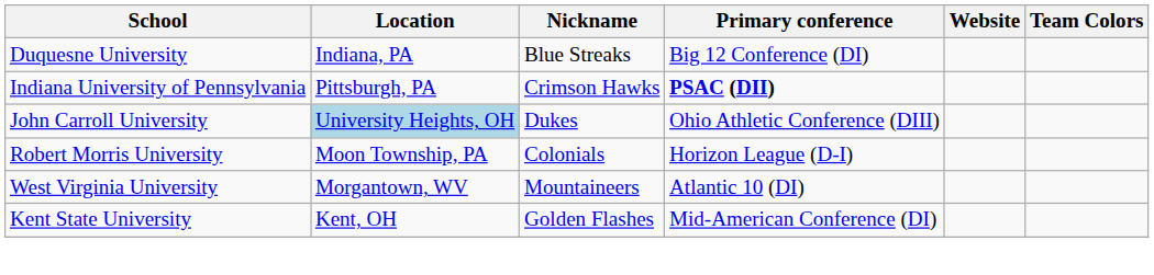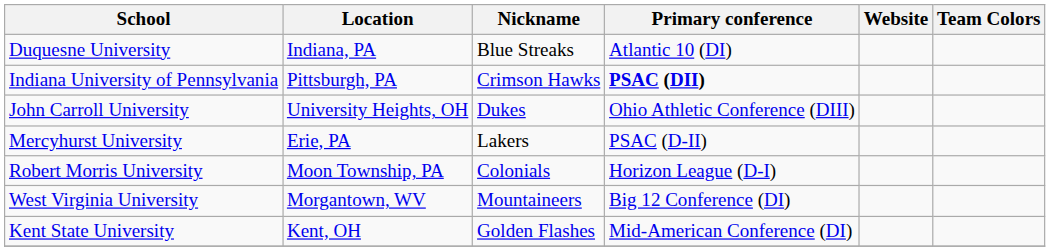Duquesne University | Primary conference: Big 12 Conference (DI) -> Atlantic 10 (DI)
John Carroll University | Location: lightblue background -> no background
+ row: Mercyhurst University | Erie, PA | Lakers | PSAC (D-II)
West Virginia University | Primary conference: Atlantic 10 (DI) -> Big 12 Conference (DI)
